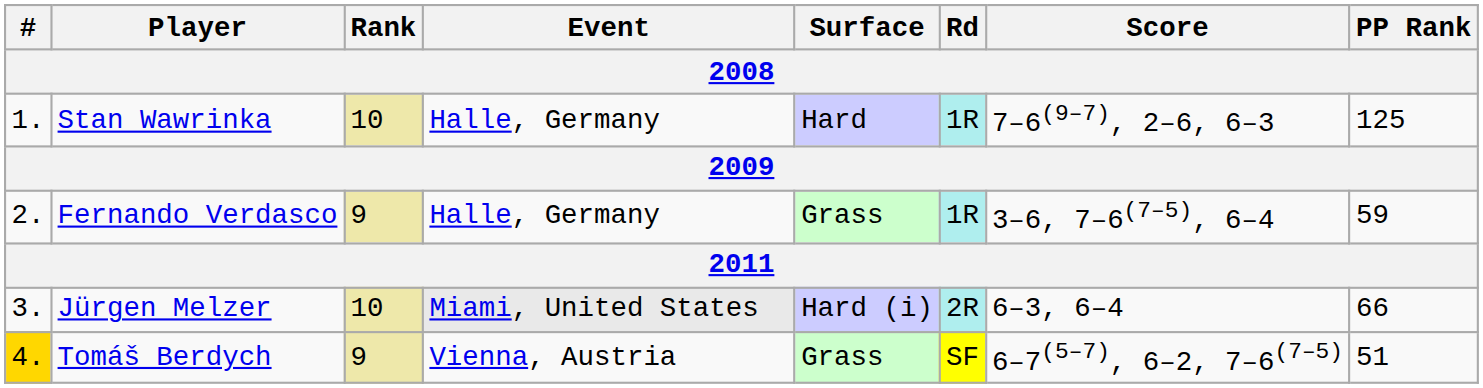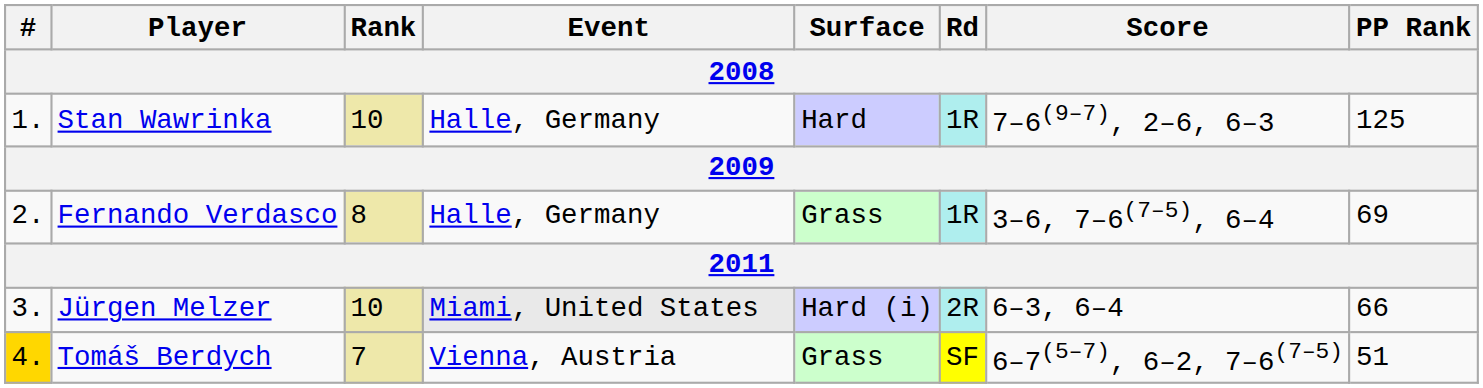Fernando Verdasco | Rank: 9 -> 8
Fernando Verdasco | PP Rank: 59 -> 69
Tomáš Berdych | Rank: 9 -> 7
